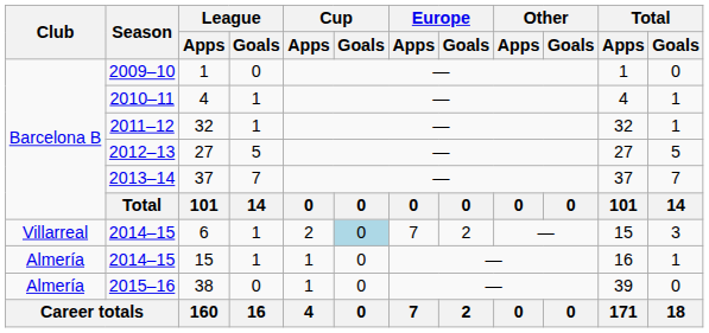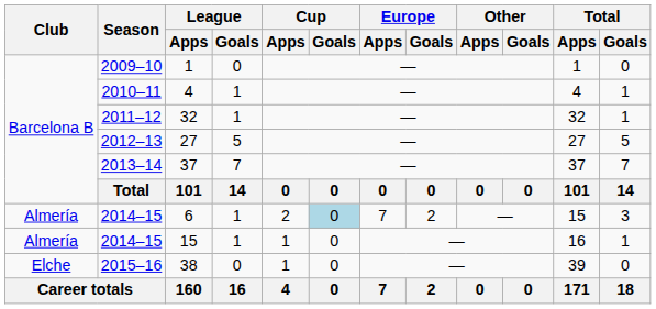6 | Club: Villarreal -> Almería
38 | Club: Almería -> Elche
